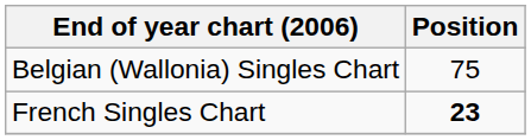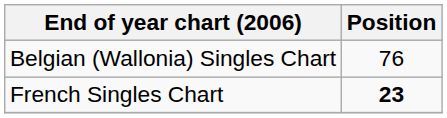Belgian (Wallonia) Singles Chart | Position: 75 -> 76
